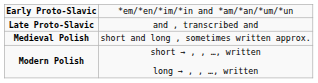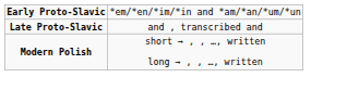- row: Medieval Polish | short and long , sometimes written approx.
